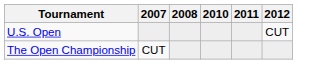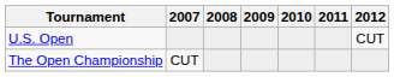+ column: 2009
